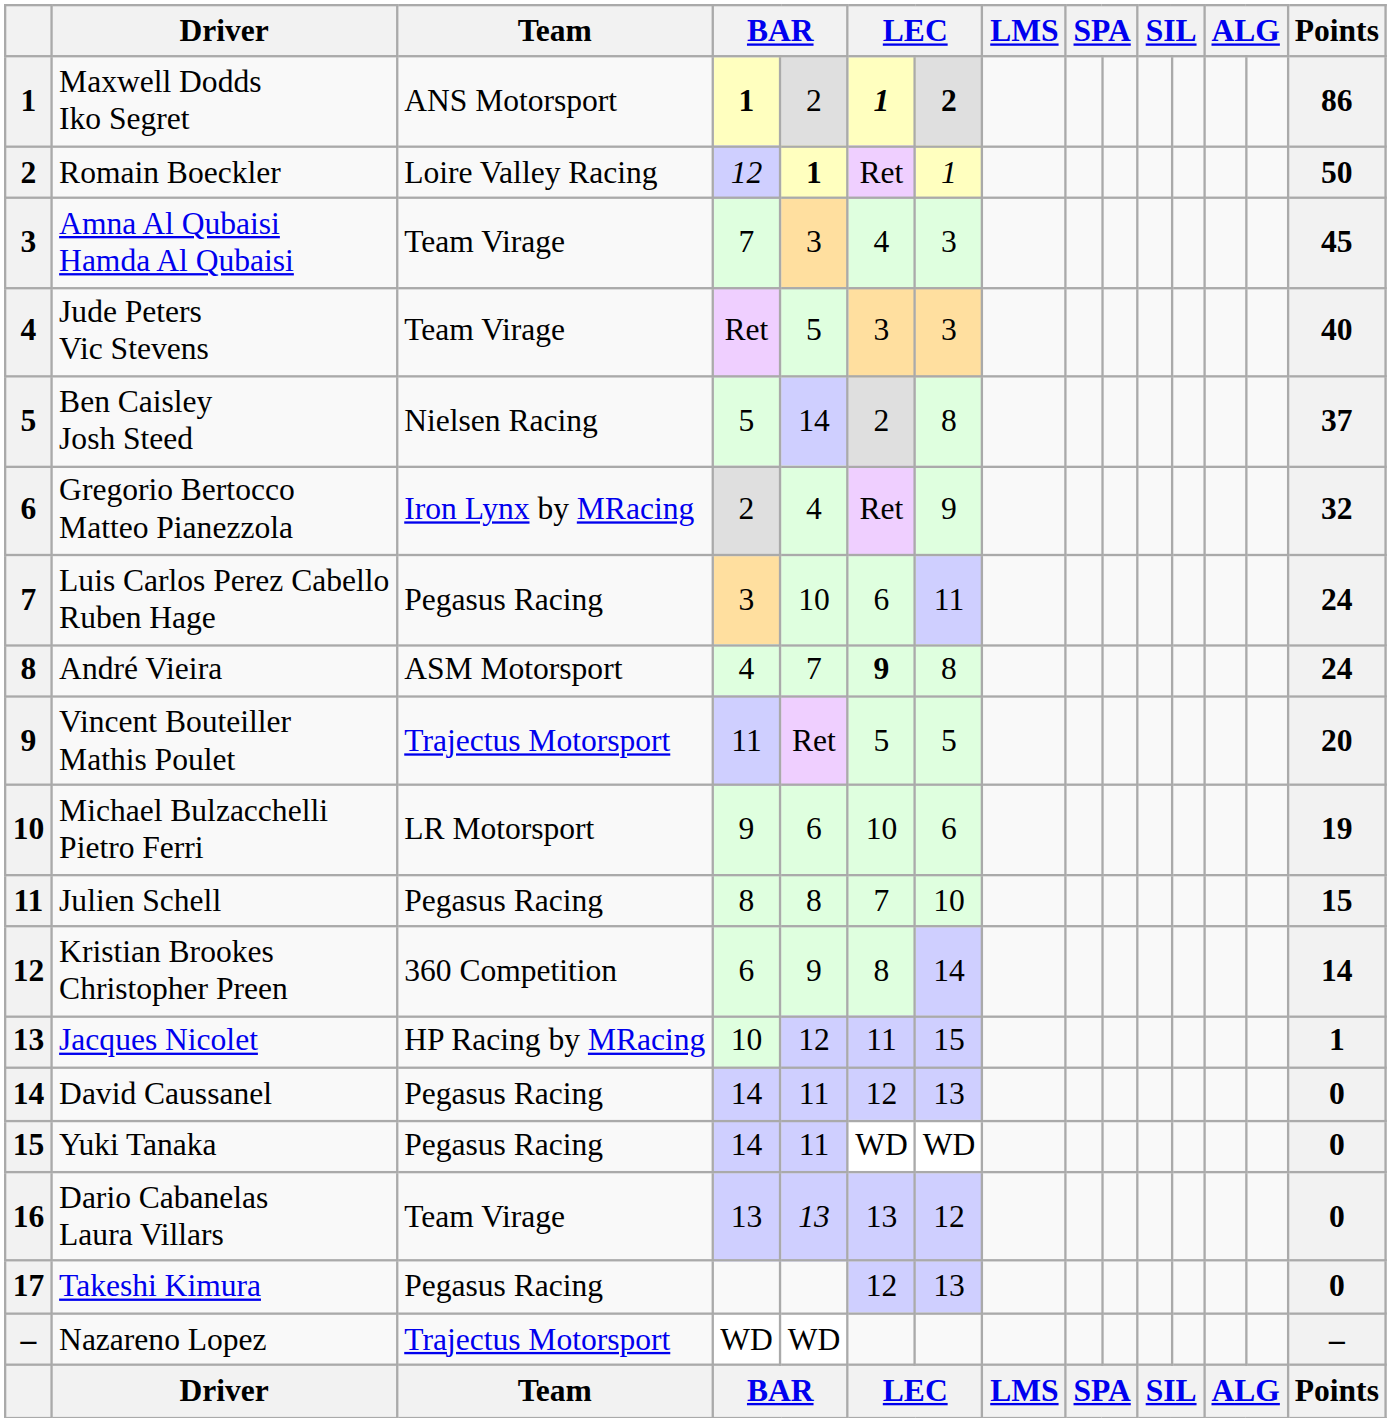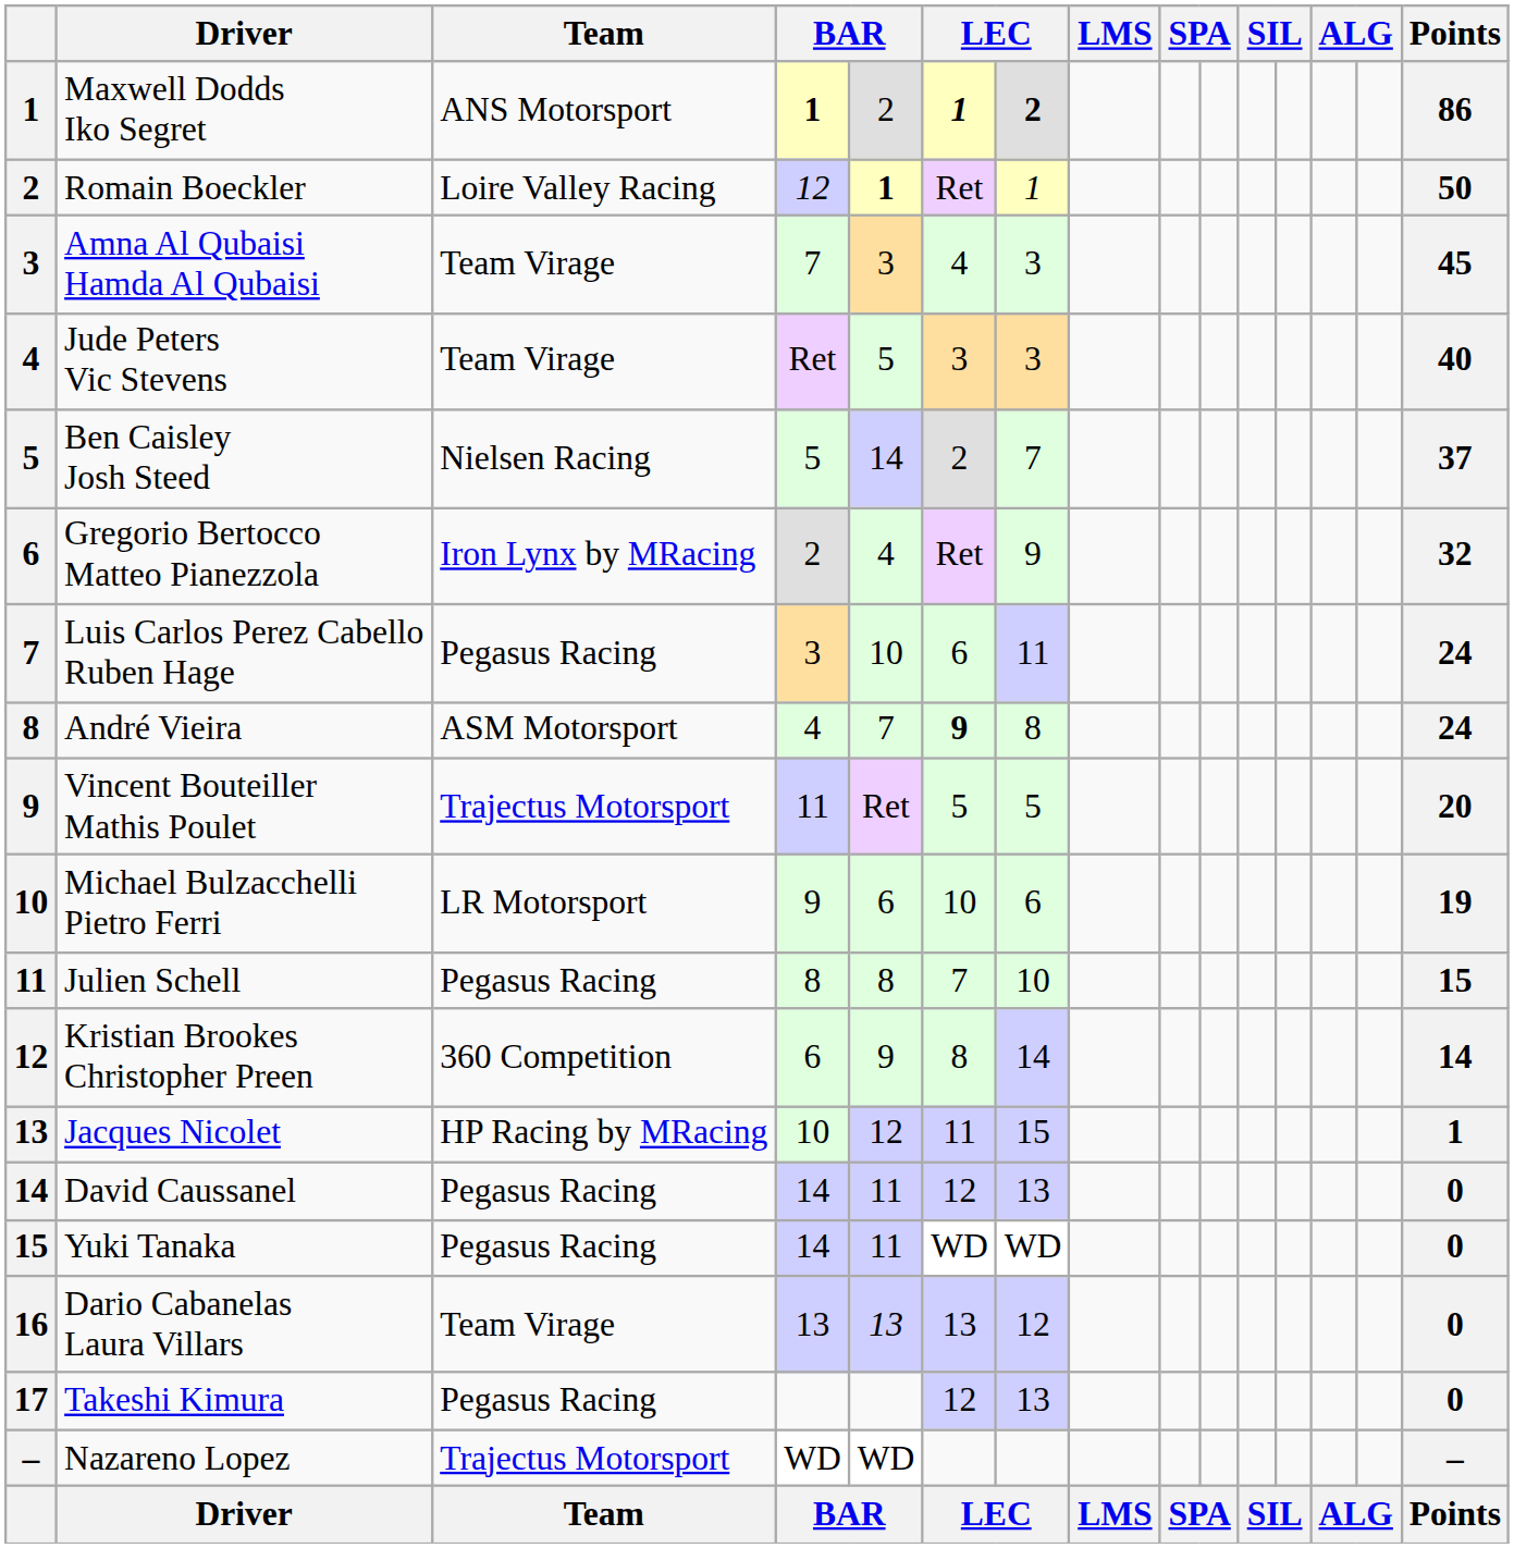Ben Caisley Josh Steed | column 7: 8 -> 7
